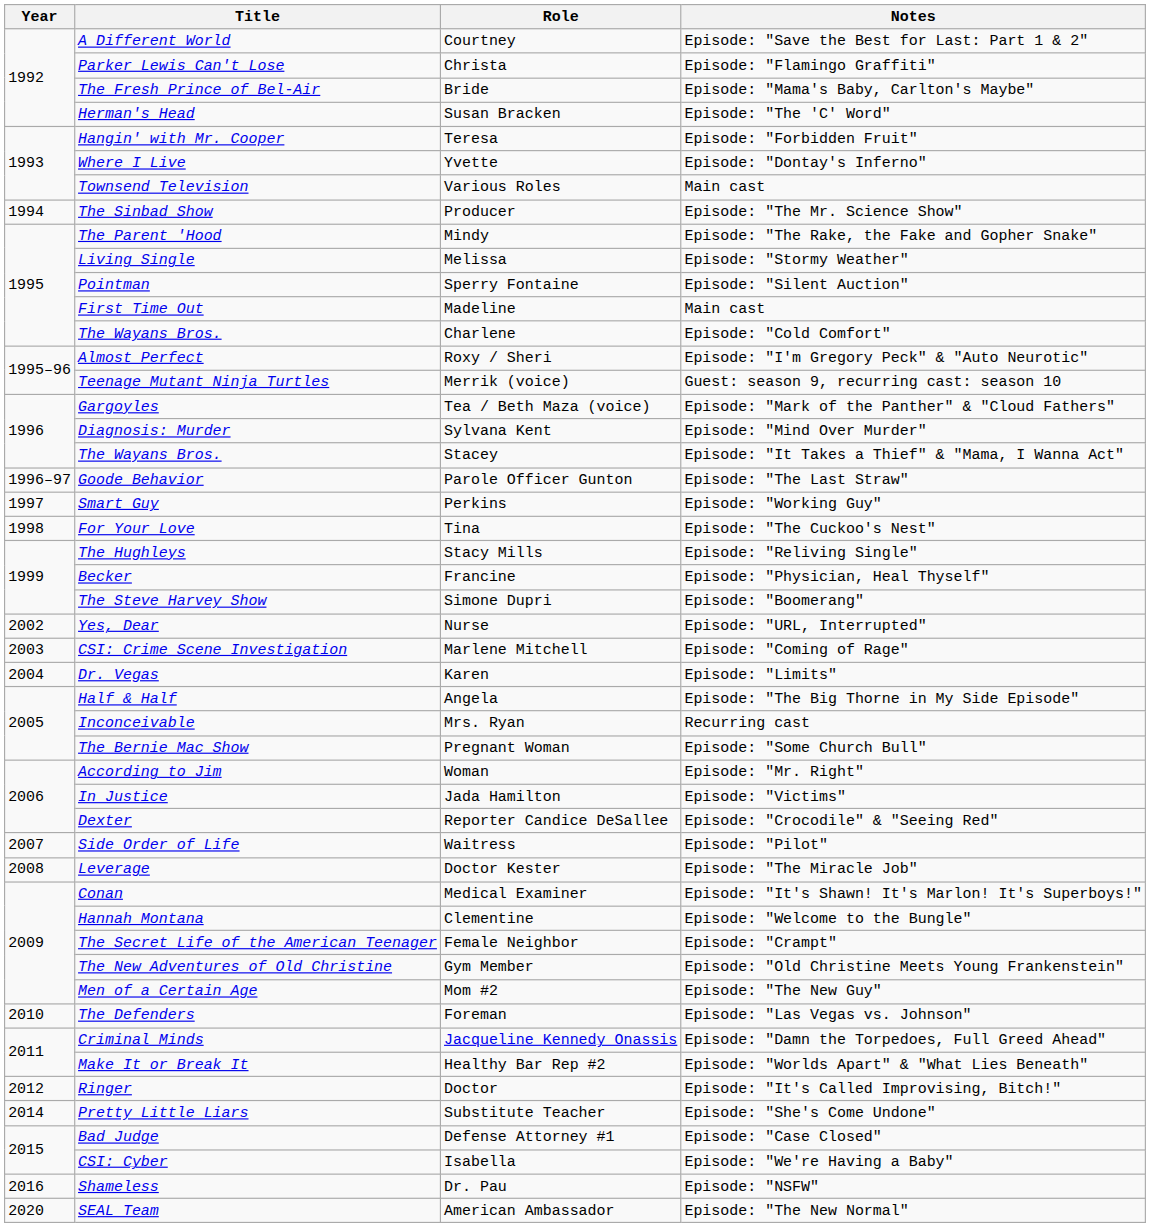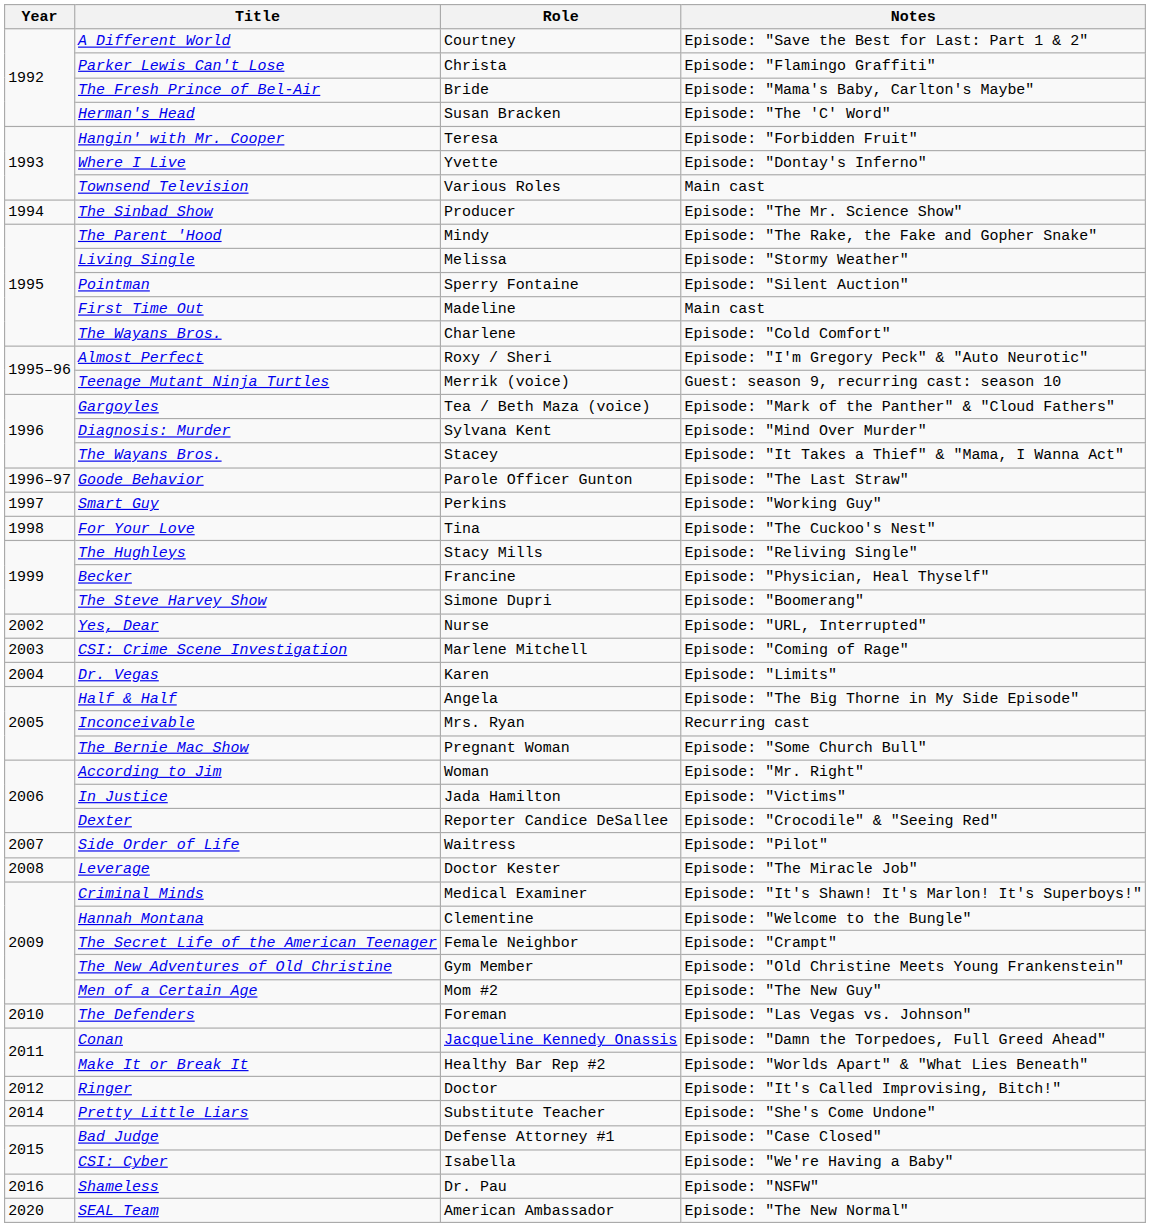Medical Examiner | Title: Conan -> Criminal Minds
Jacqueline Kennedy Onassis | Title: Criminal Minds -> Conan
